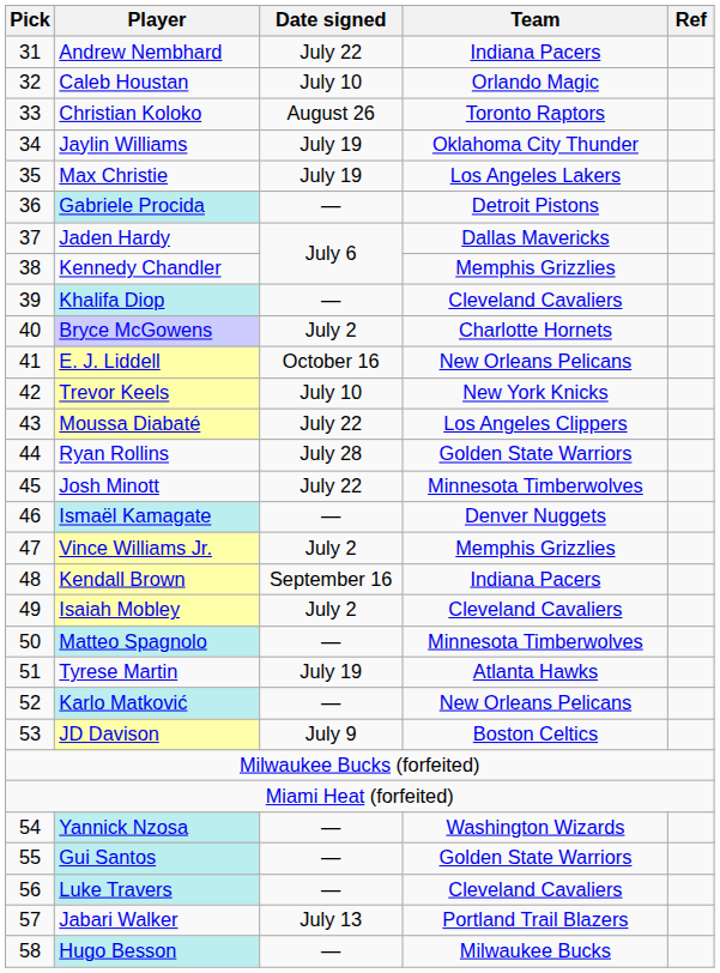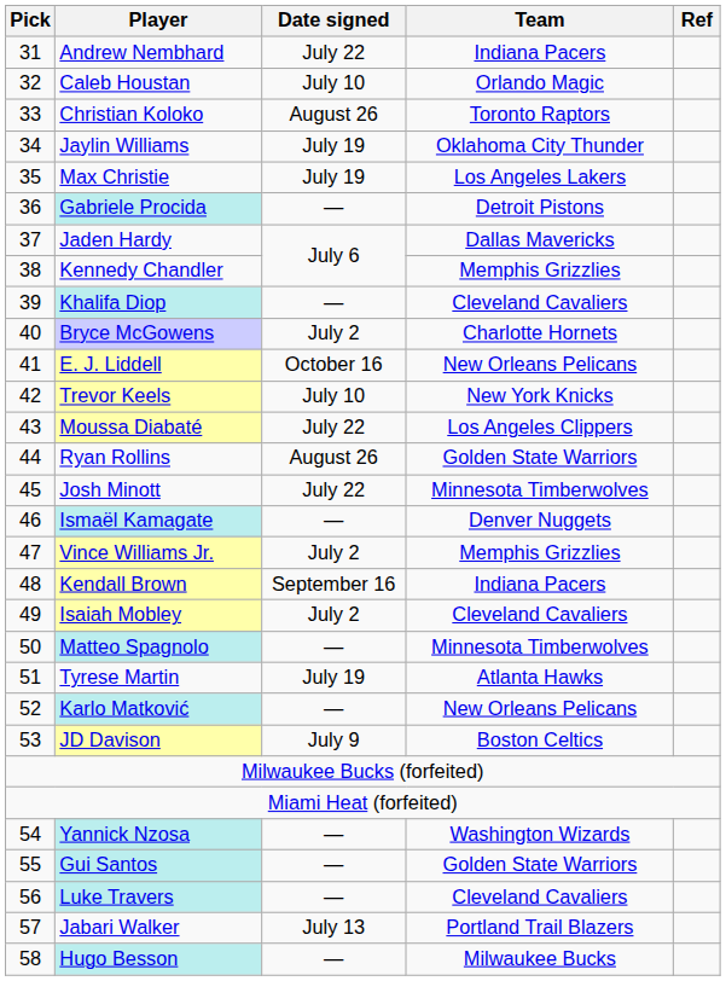Ryan Rollins | Date signed: July 28 -> August 26
